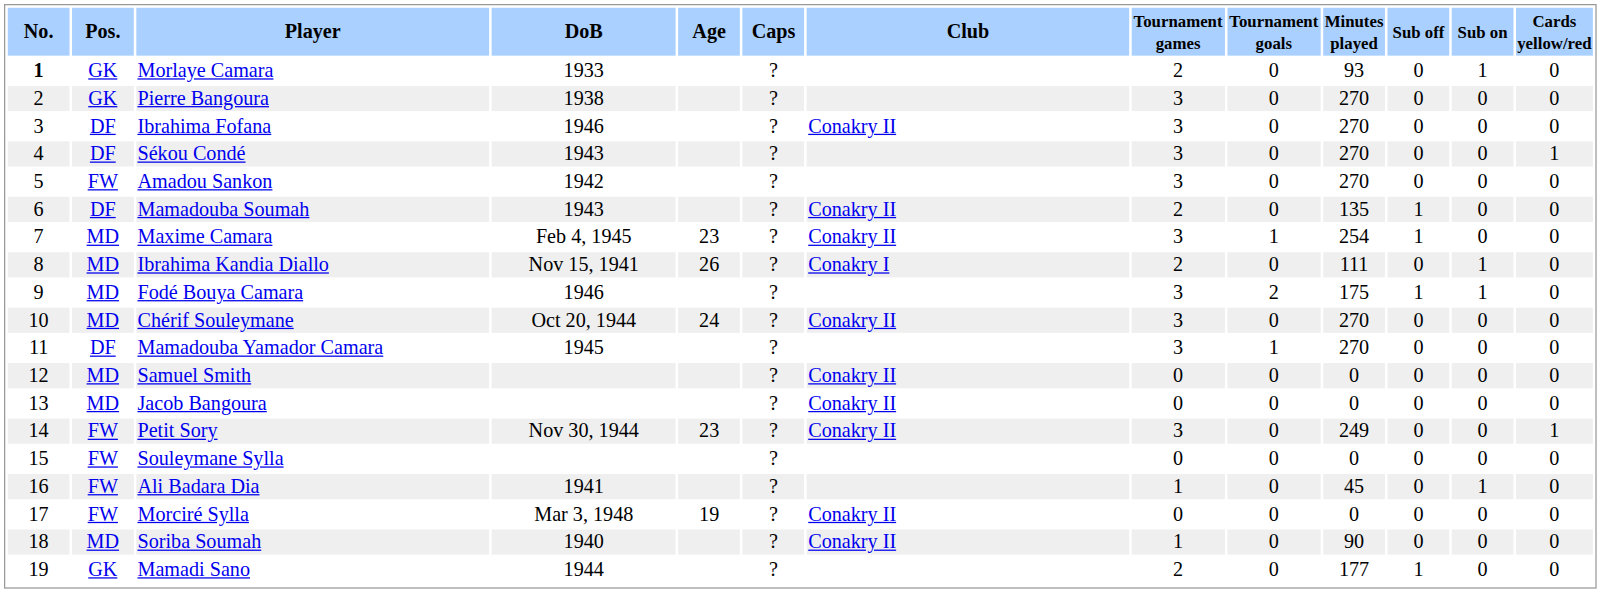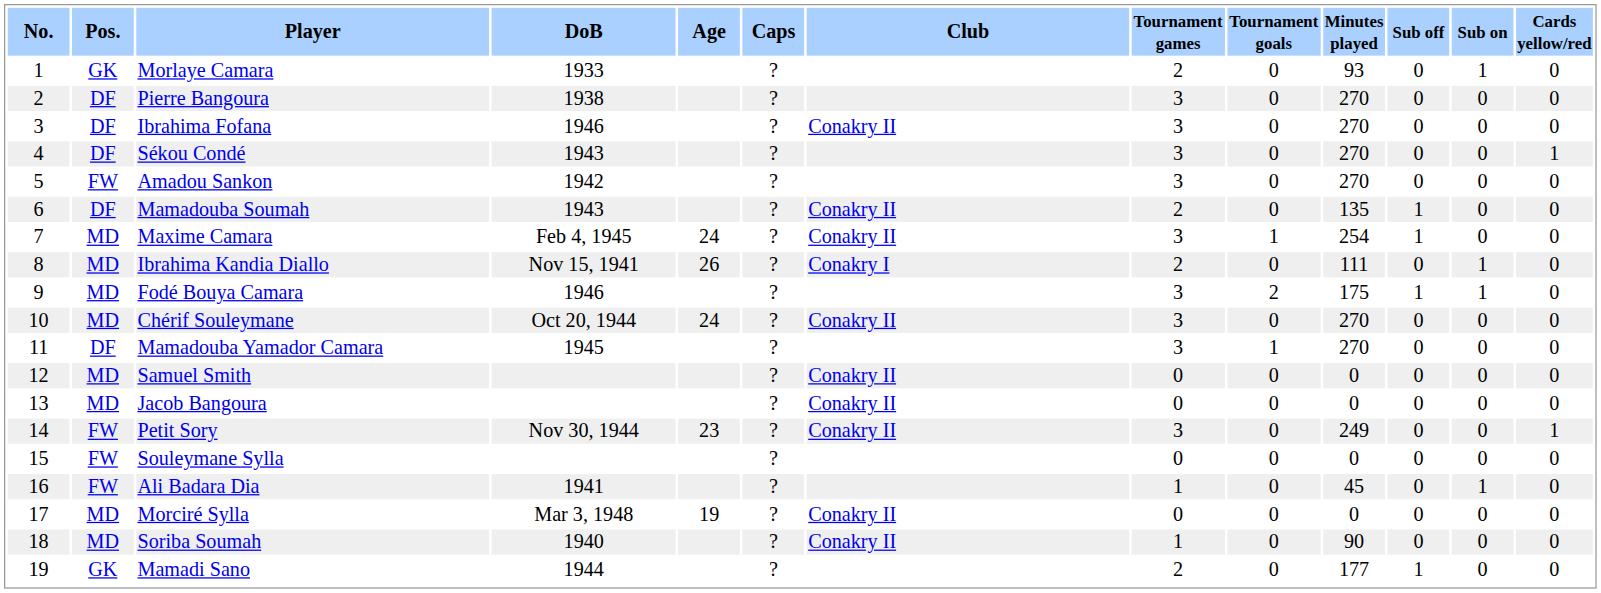Morlaye Camara | No.: bold -> normal
Pierre Bangoura | Pos.: GK -> DF
Maxime Camara | Age: 23 -> 24
Morciré Sylla | Pos.: FW -> MD
